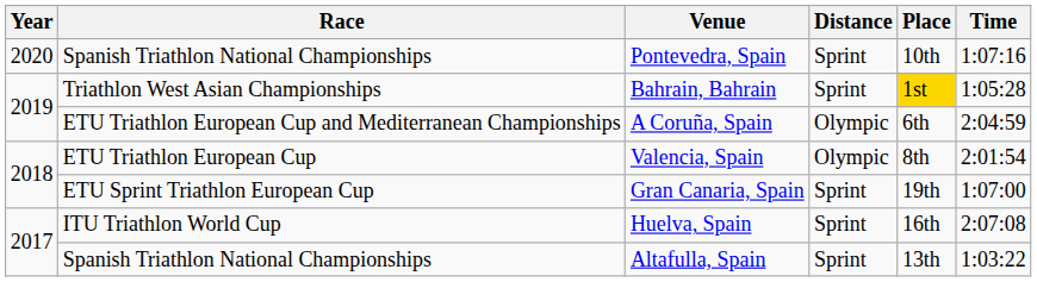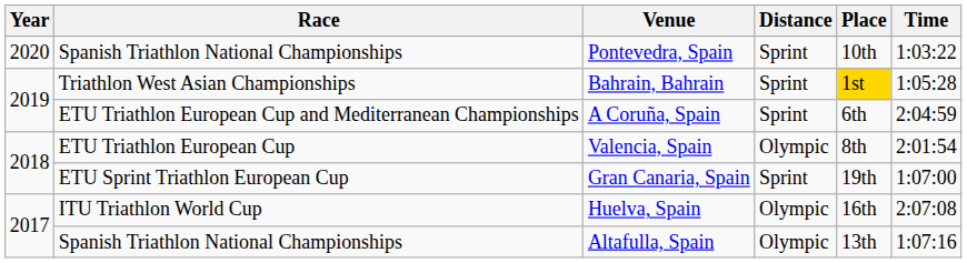Pontevedra, Spain | Time: 1:07:16 -> 1:03:22
A Coruña, Spain | Distance: Olympic -> Sprint
Huelva, Spain | Distance: Sprint -> Olympic
Altafulla, Spain | Distance: Sprint -> Olympic
Altafulla, Spain | Time: 1:03:22 -> 1:07:16
